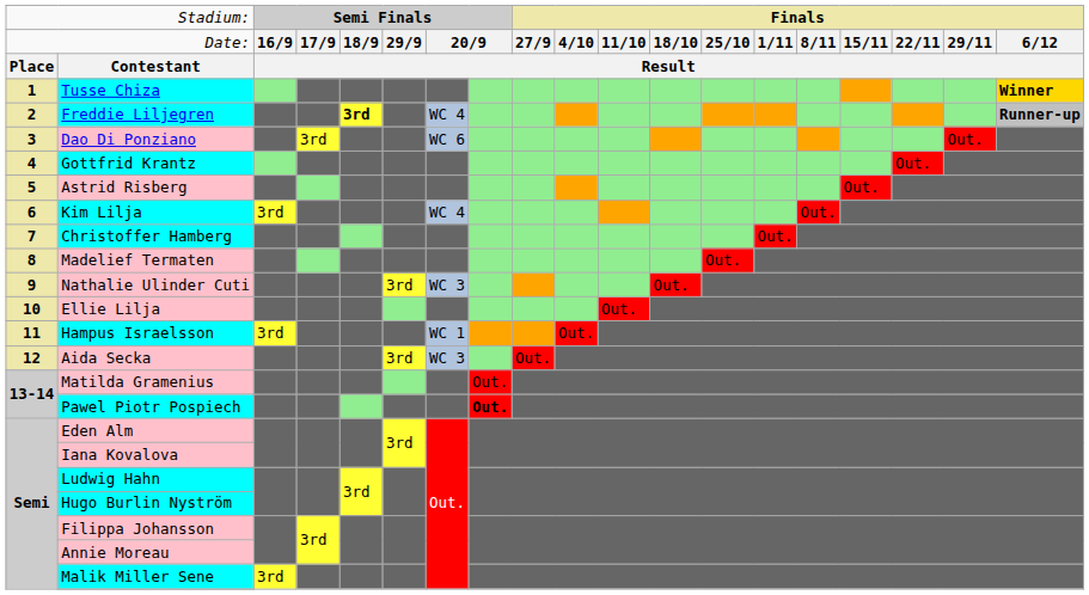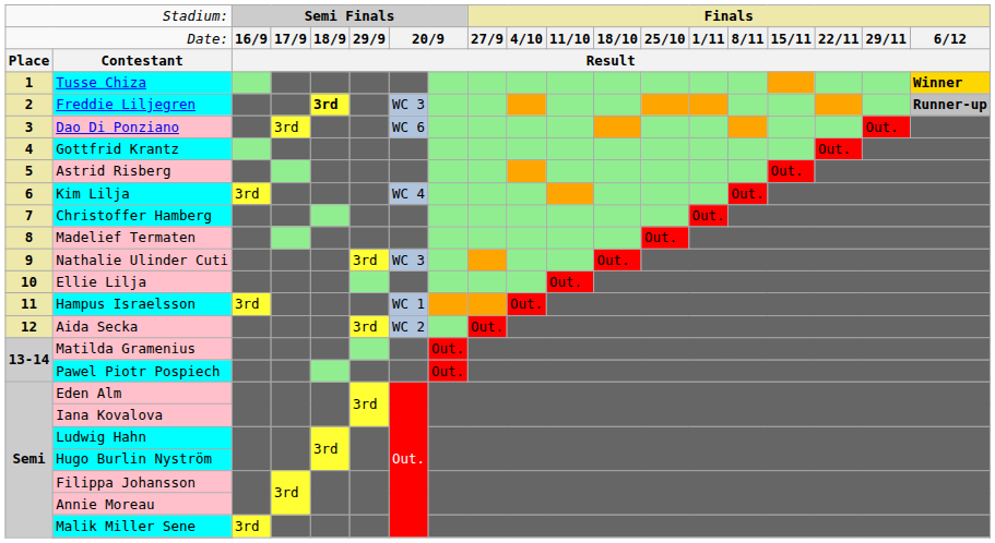Freddie Liljegren | column 7: WC 4 -> WC 3
Aida Secka | column 7: WC 3 -> WC 2
Pawel Piotr Pospiech | column 8: bold -> normal
